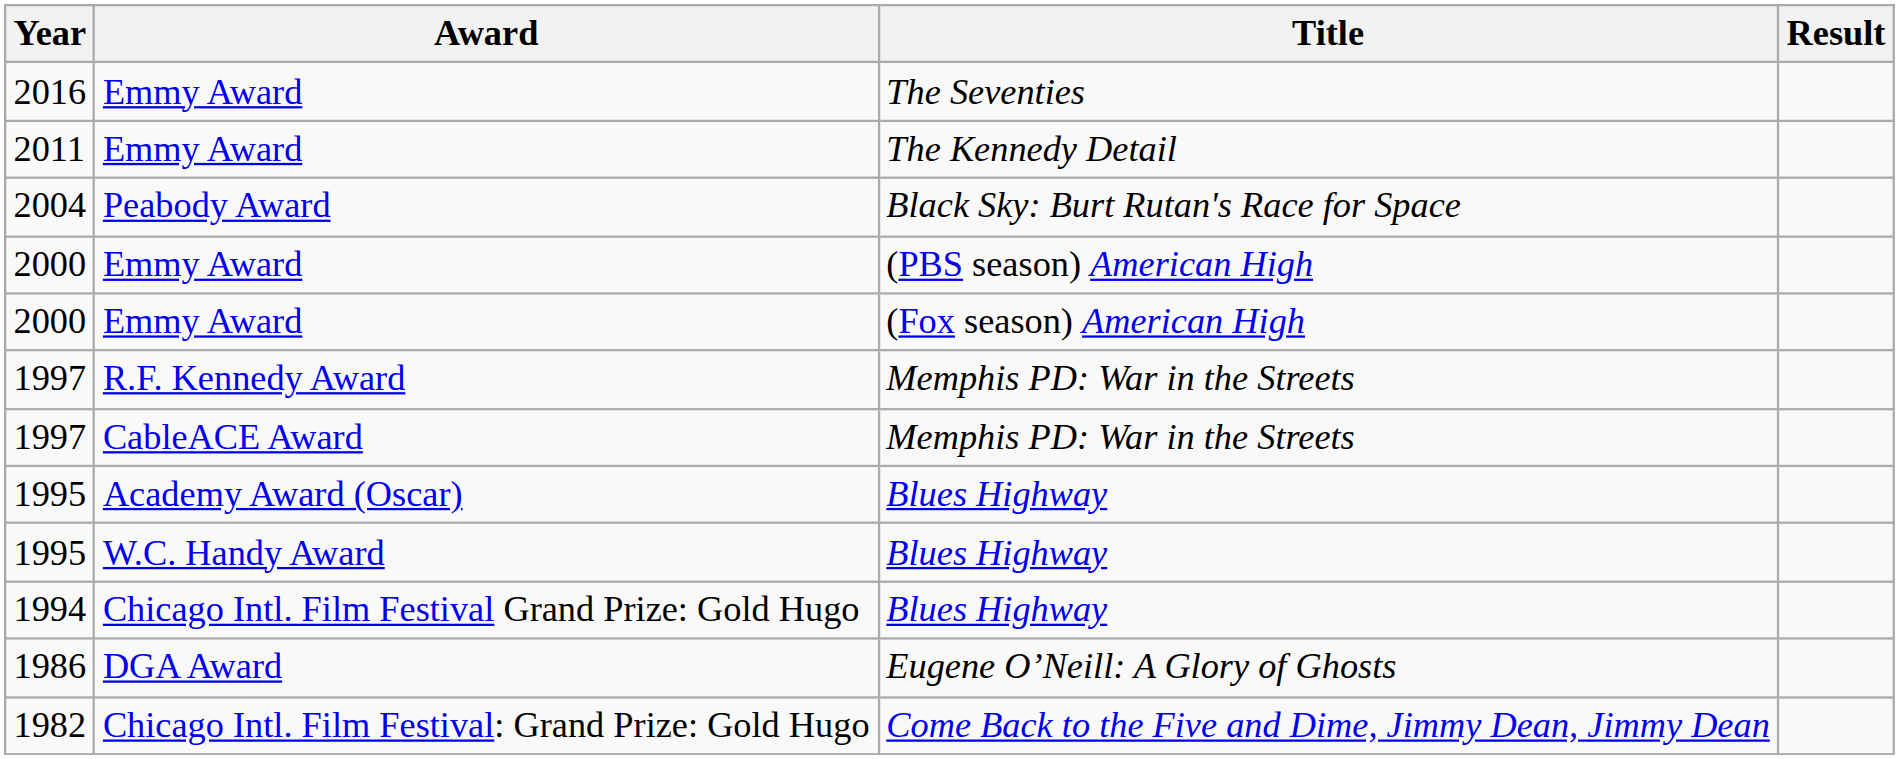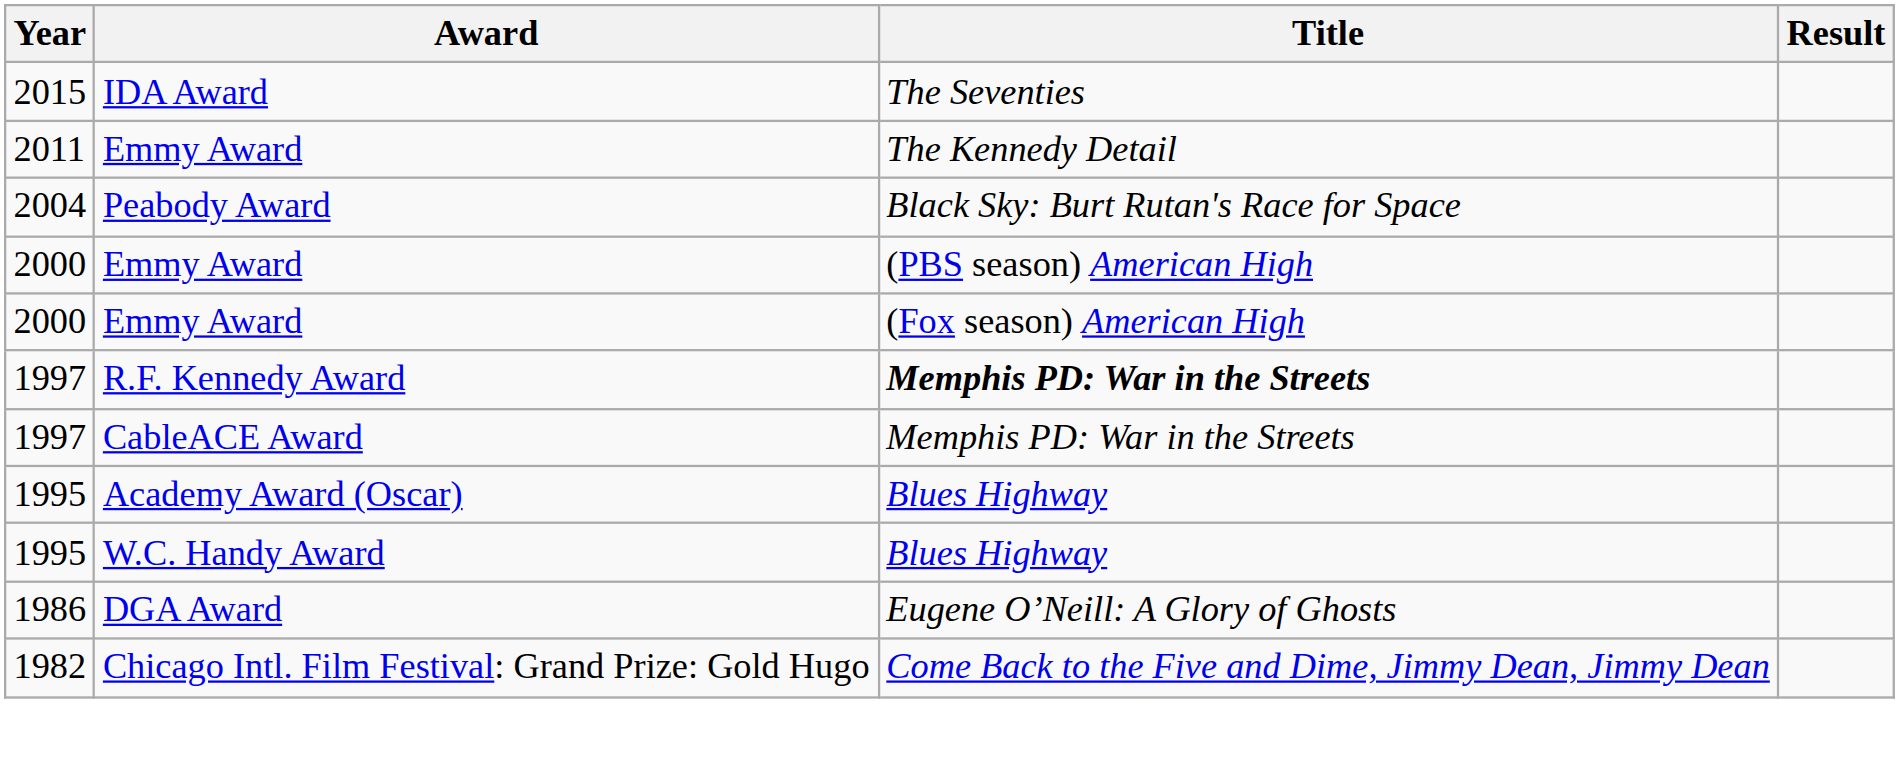- row: 2016 | Emmy Award | The Seventies
+ row: 2015 | IDA Award | The Seventies
1997 / R.F. Kennedy Award | Title: normal -> bold
- row: 1994 | Chicago Intl. Film Festival Grand Prize: Gold Hugo | Blues Highway
